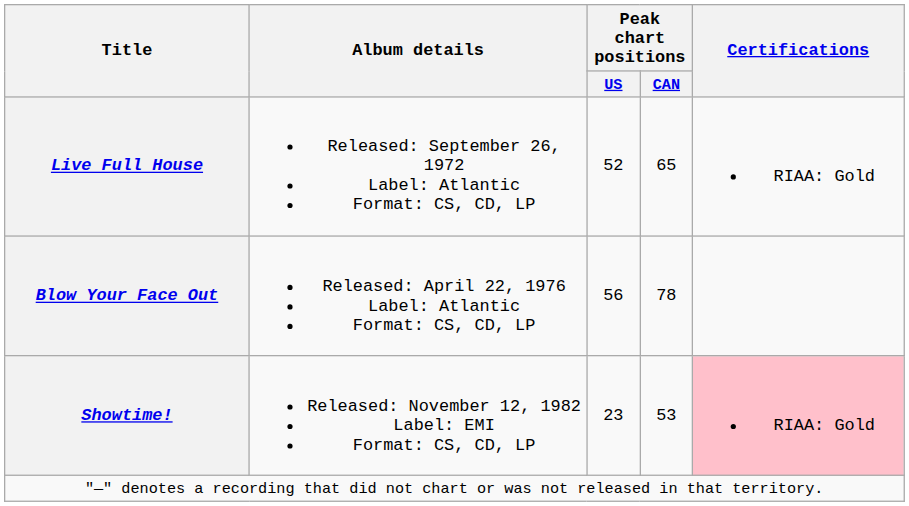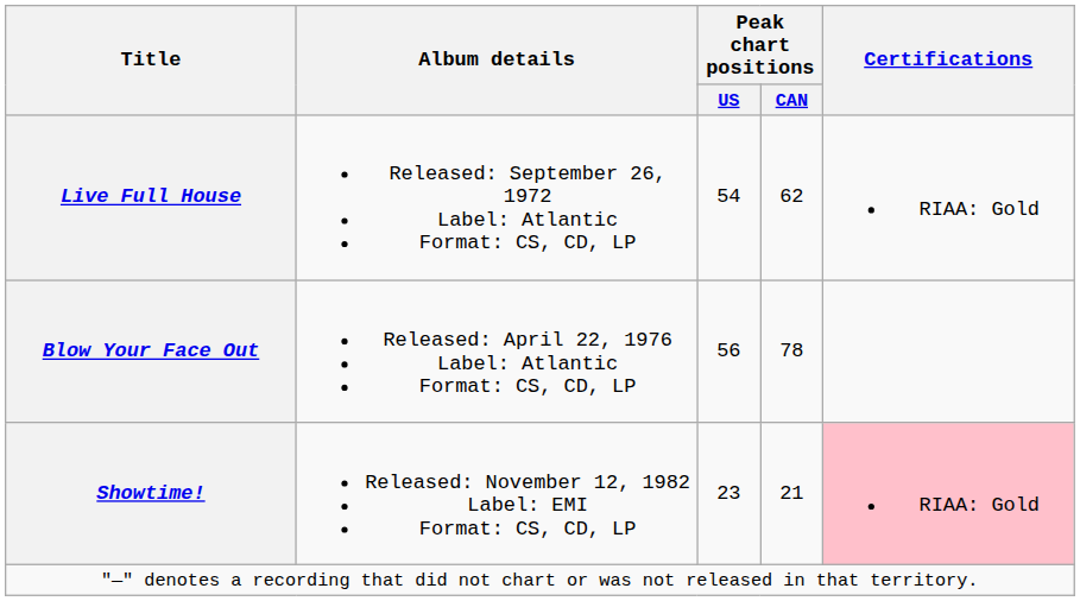Live Full House | Peak chart positions / US: 52 -> 54
Live Full House | Peak chart positions / CAN: 65 -> 62
Showtime! | Peak chart positions / CAN: 53 -> 21
